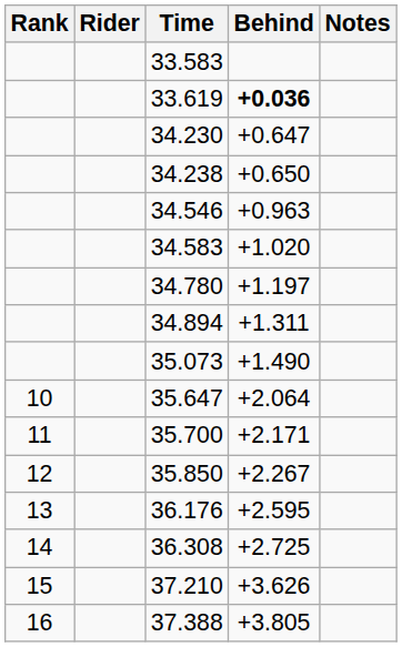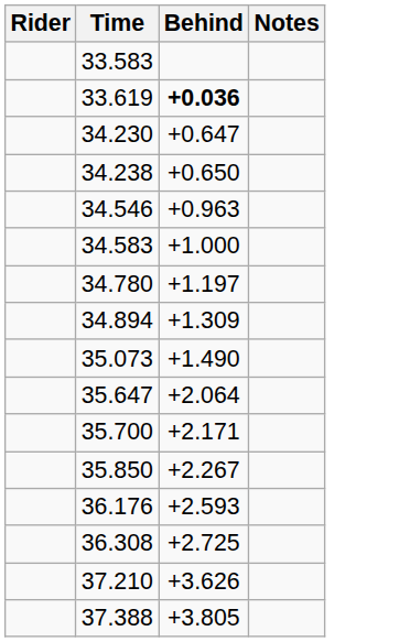- column: Rank | 10 | 11 | 12 | 13 | 14 | 15 | 16
34.583 | Behind: +1.020 -> +1.000
34.894 | Behind: +1.311 -> +1.309
36.176 | Behind: +2.595 -> +2.593
